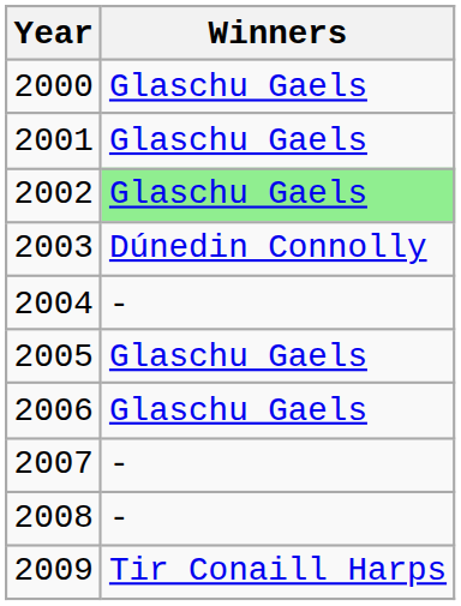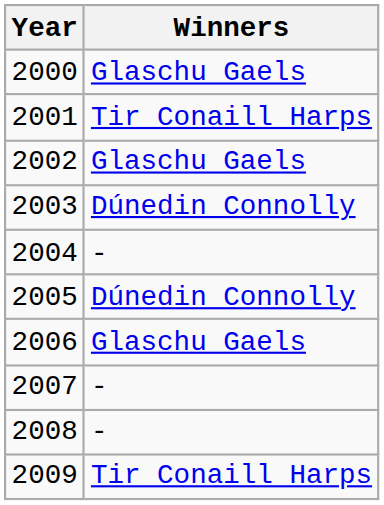2001 | Winners: Glaschu Gaels -> Tir Conaill Harps
2002 | Winners: lightgreen background -> no background
2005 | Winners: Glaschu Gaels -> Dúnedin Connolly
